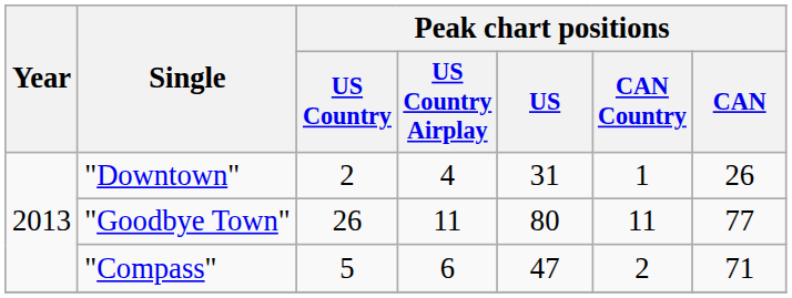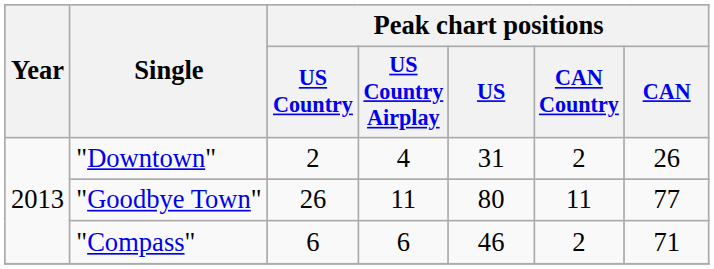"Downtown" | Peak chart positions / CAN Country: 1 -> 2
"Compass" | Peak chart positions / US Country: 5 -> 6
"Compass" | Peak chart positions / US: 47 -> 46
